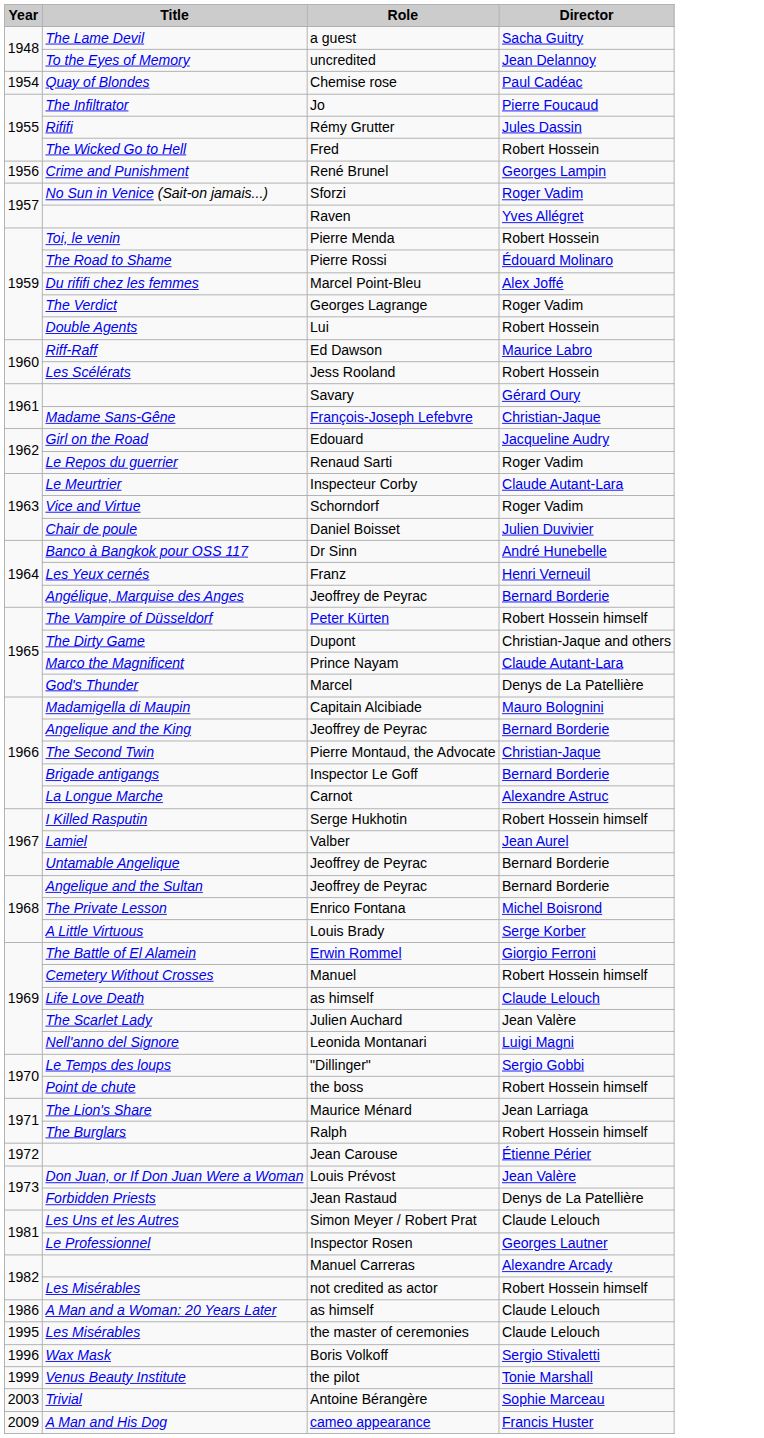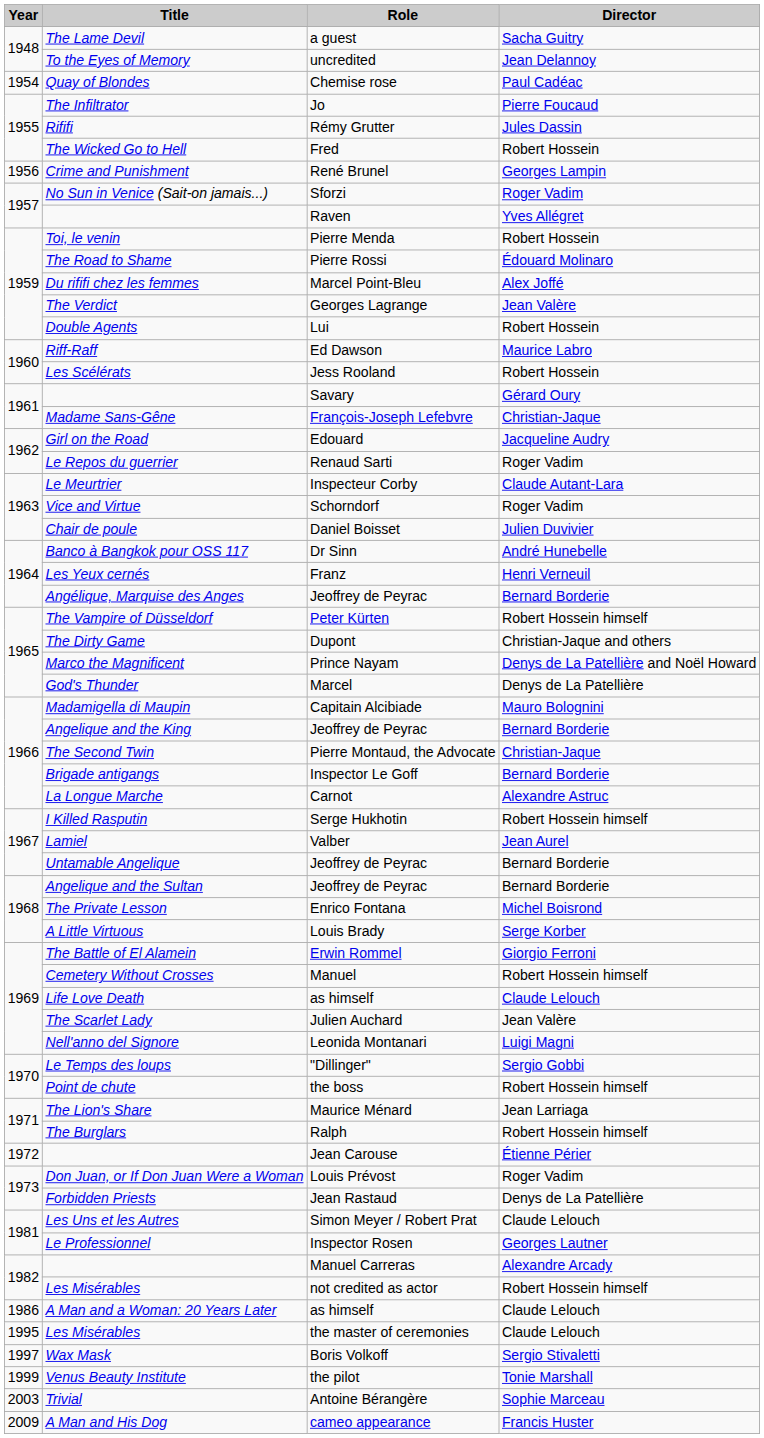The Verdict | Director: Roger Vadim -> Jean Valère
Marco the Magnificent | Director: Claude Autant-Lara -> Denys de La Patellière and Noël Howard
Don Juan, or If Don Juan Were a Woman | Director: Jean Valère -> Roger Vadim
Wax Mask | Year: 1996 -> 1997
